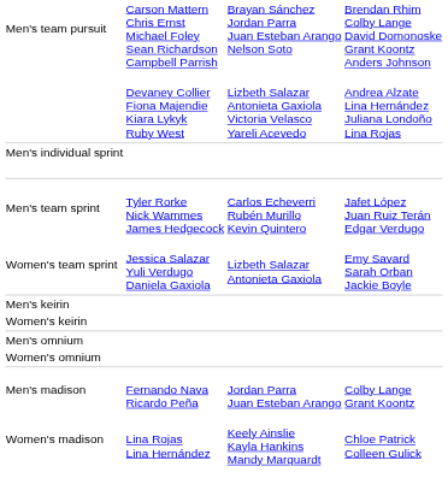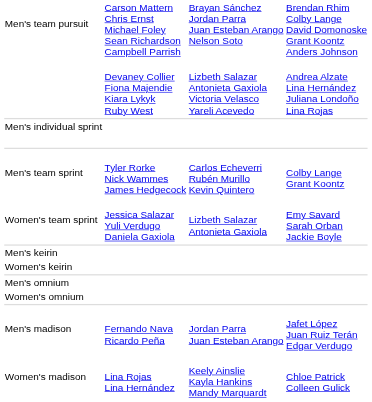Men's team sprint | column 4: Jafet López Juan Ruiz Terán Edgar Verdugo -> Colby Lange Grant Koontz
Men's madison | column 4: Colby Lange Grant Koontz -> Jafet López Juan Ruiz Terán Edgar Verdugo
